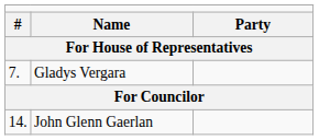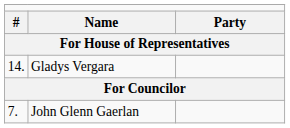Gladys Vergara | column 1: 7. -> 14.
John Glenn Gaerlan | column 1: 14. -> 7.
